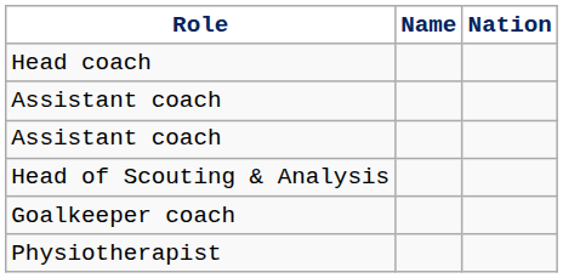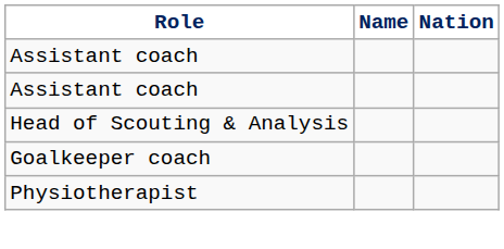- row: Head coach
